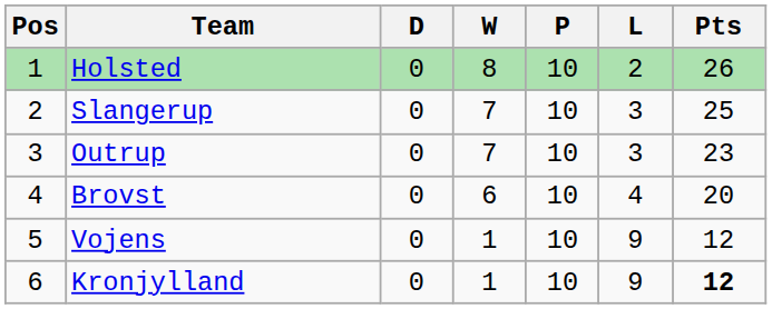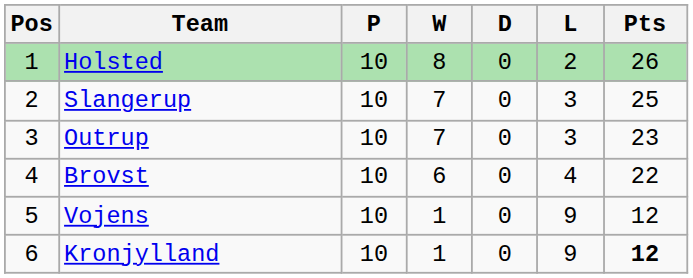columns swapped: P <-> D
Brovst | Pts: 20 -> 22
